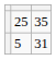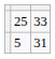25 | column 3: 35 -> 33
